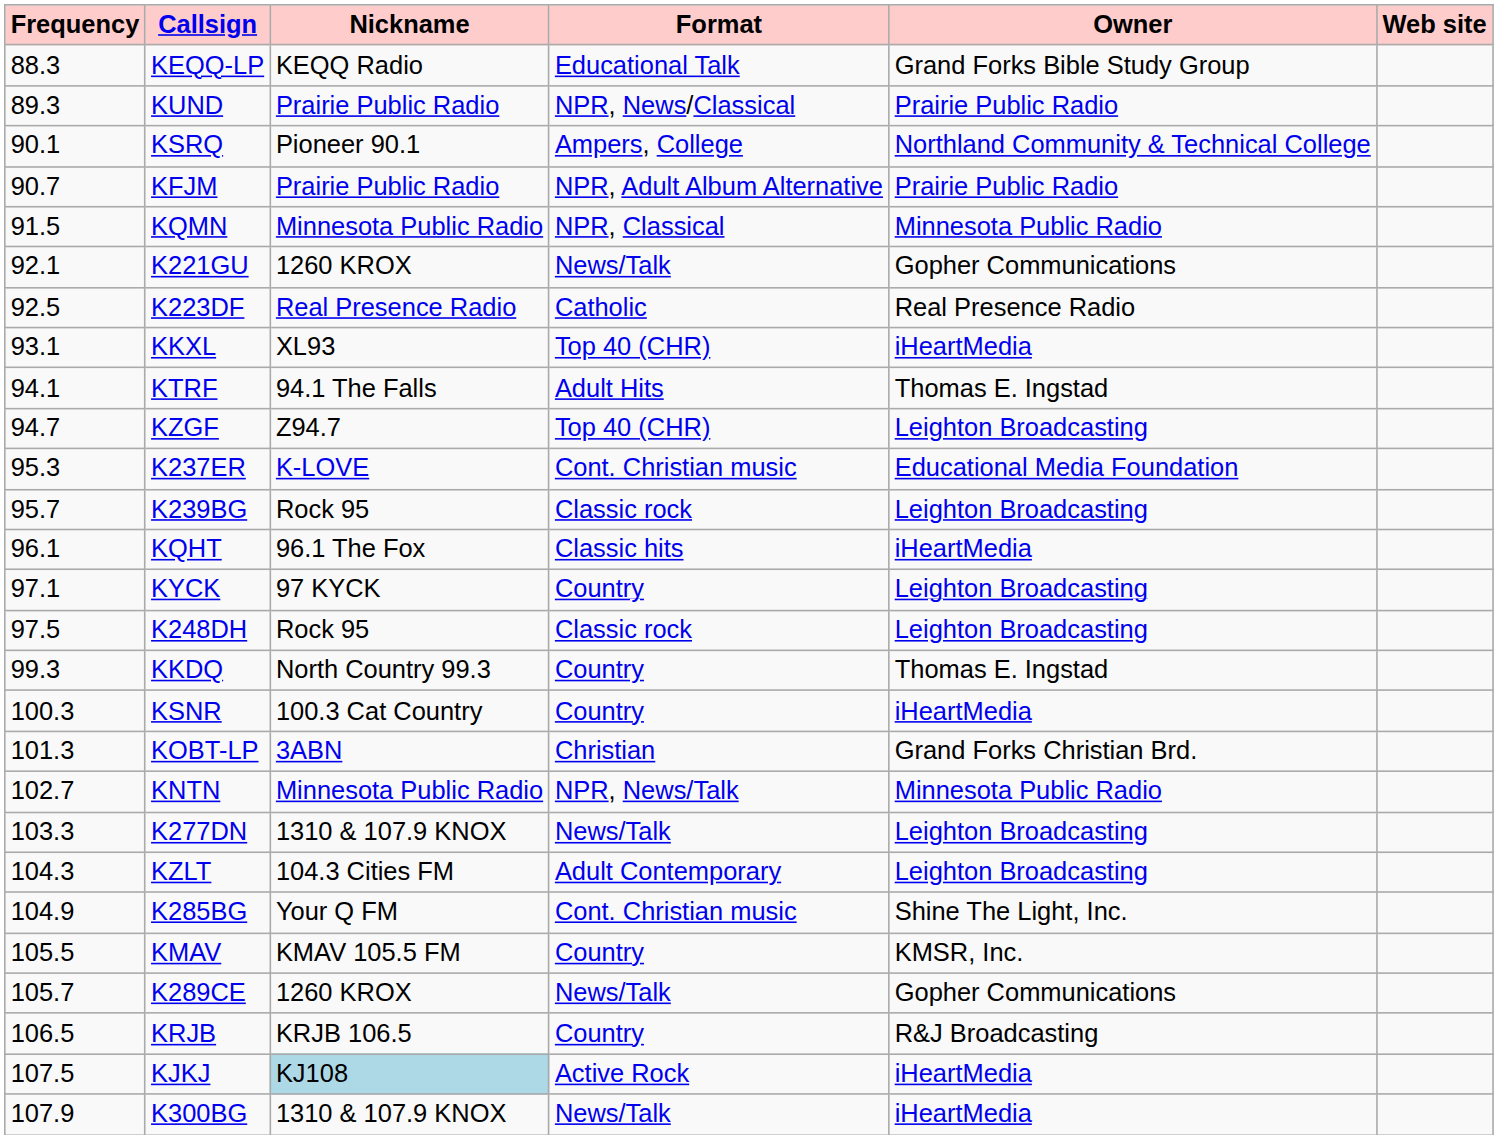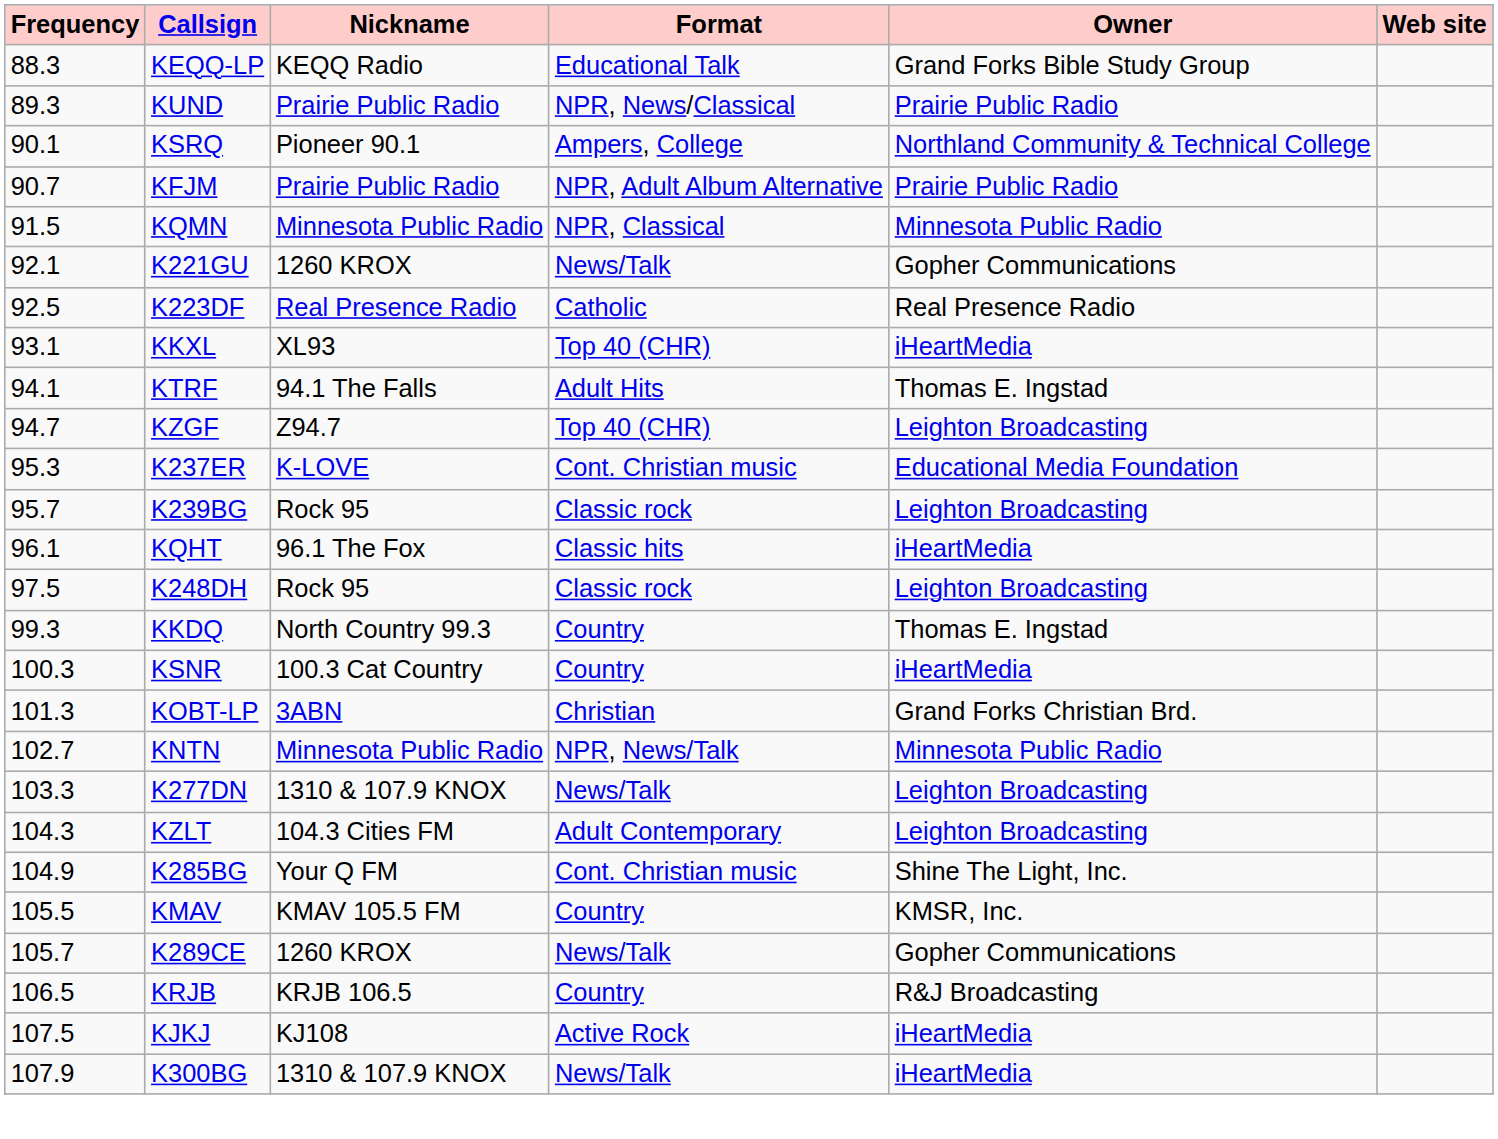- row: 97.1 | KYCK | 97 KYCK | Country | Leighton Broadcasting
KJKJ | Nickname: lightblue background -> no background
